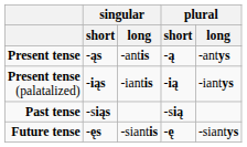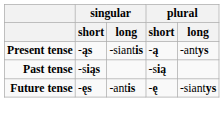Present tense | singular / long: -antis -> -siantis
- row: Present tense (palatalized) | -iąs | -iantis | -ią | -iantys
Future tense | singular / long: -siantis -> -antis
